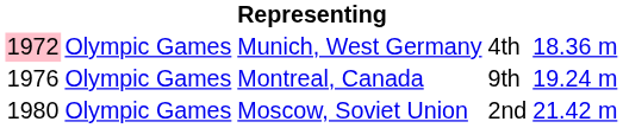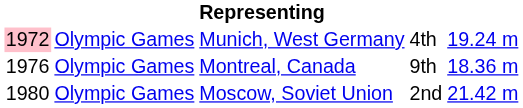Munich, West Germany | column 5: 18.36 m -> 19.24 m
Montreal, Canada | column 5: 19.24 m -> 18.36 m
